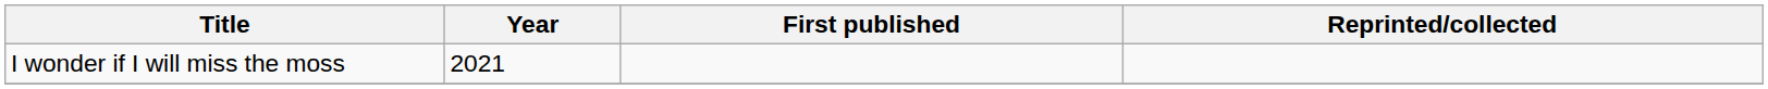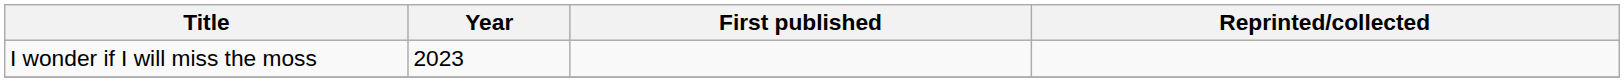I wonder if I will miss the moss | Year: 2021 -> 2023
